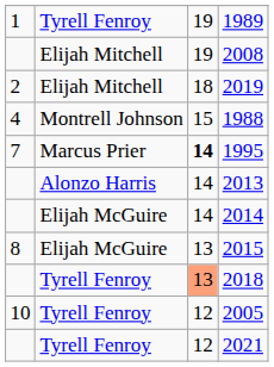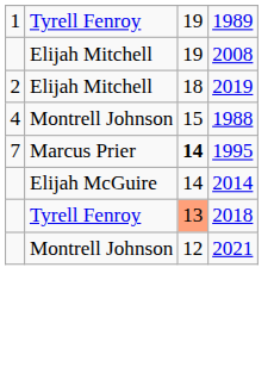- row: Alonzo Harris | 14 | 2013
- row: 8 | Elijah McGuire | 13 | 2015
- row: 10 | Tyrell Fenroy | 12 | 2005
2021 | column 2: Tyrell Fenroy -> Montrell Johnson
